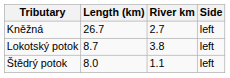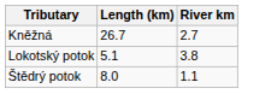- column: Side | left | left | left
Lokotský potok | Length (km): 8.7 -> 5.1
